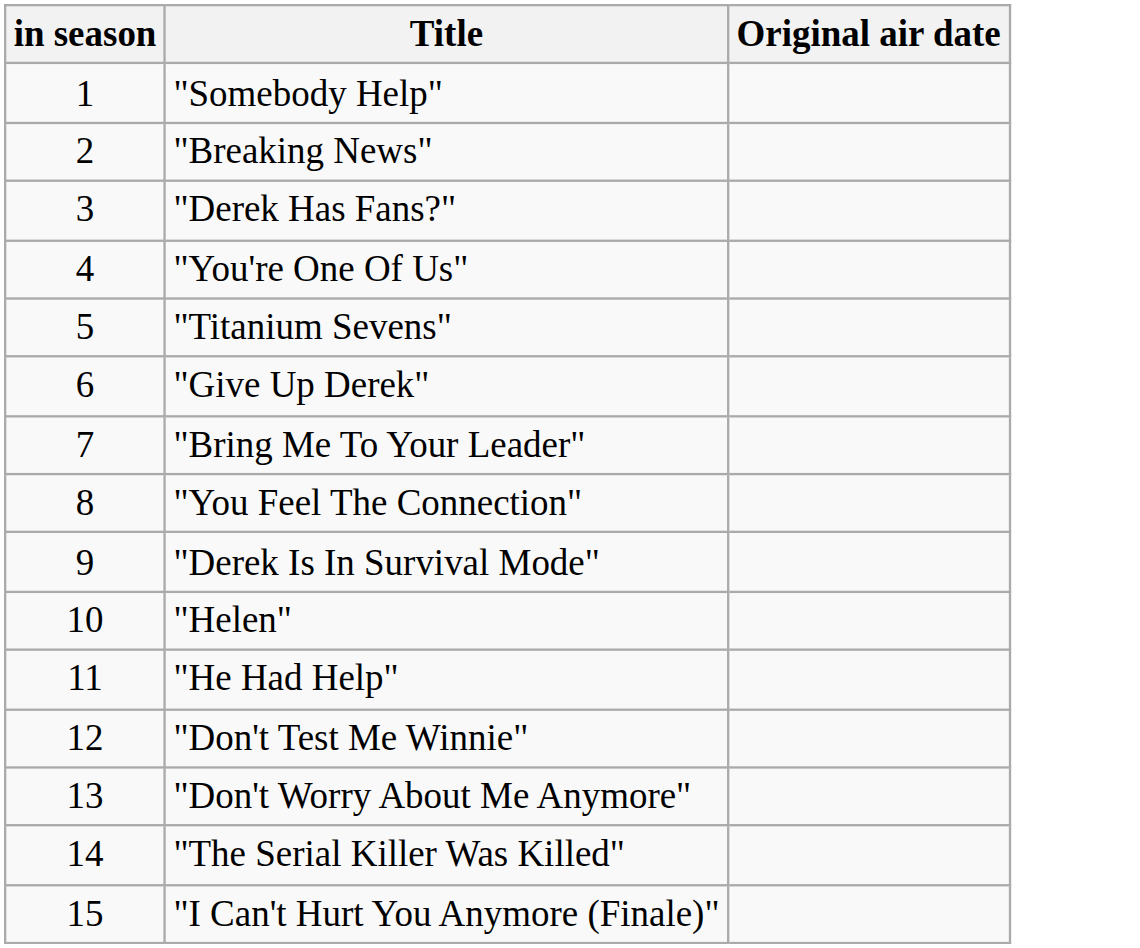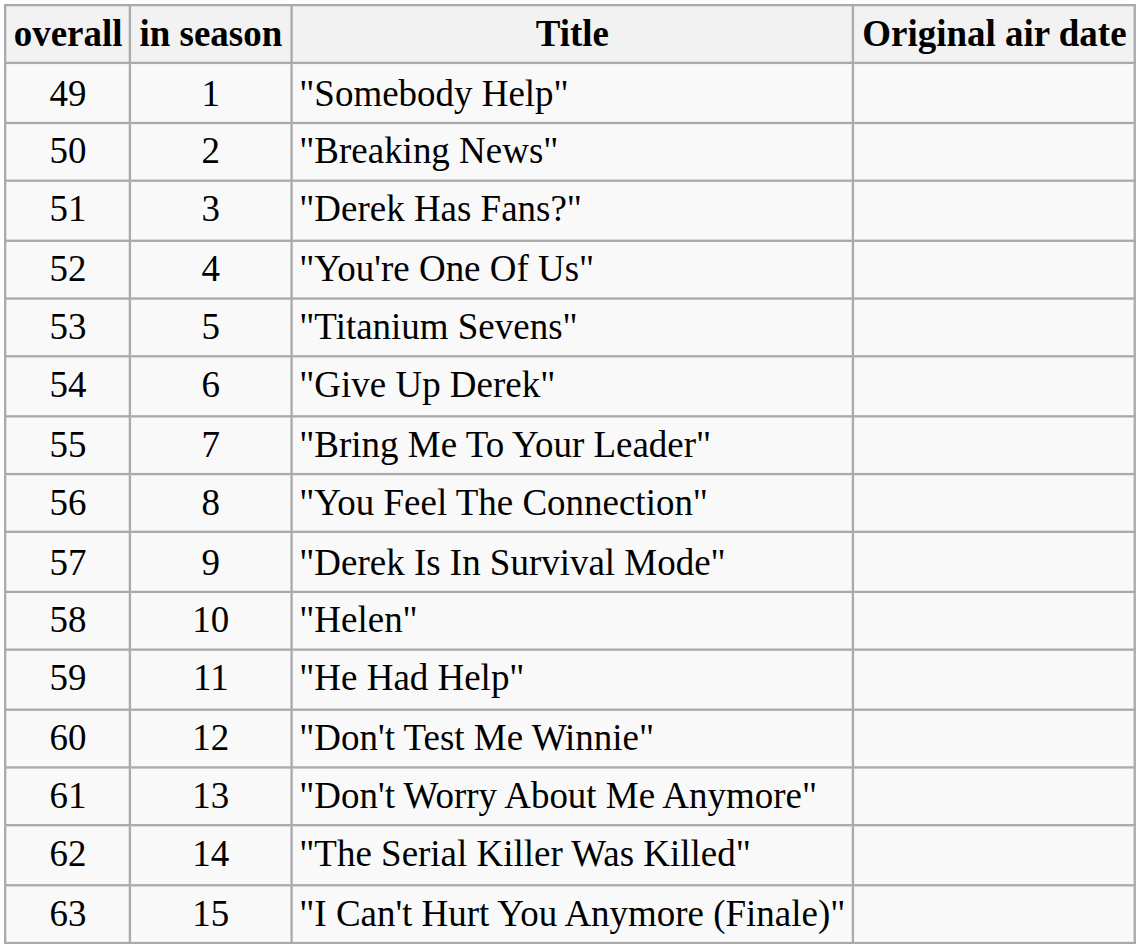+ column: overall | 49 | 50 | 51 | 52 | 53 | 54 | 55 | 56 | 57 | 58 | 59 | 60 | 61 | 62 | 63
